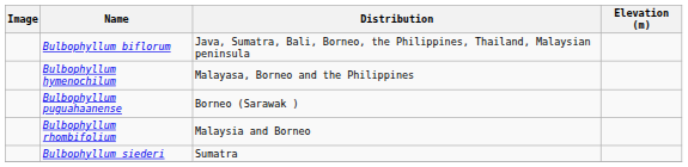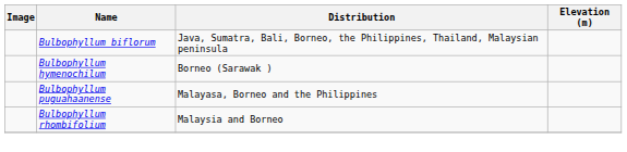Bulbophyllum hymenochilum | Distribution: Malayasa, Borneo and the Philippines -> Borneo (Sarawak )
Bulbophyllum puguahaanense | Distribution: Borneo (Sarawak ) -> Malayasa, Borneo and the Philippines
- row: Bulbophyllum siederi | Sumatra
